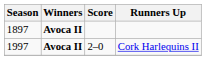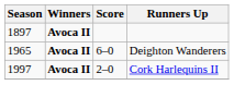+ row: 1965 | Avoca II | 6–0 | Deighton Wanderers
